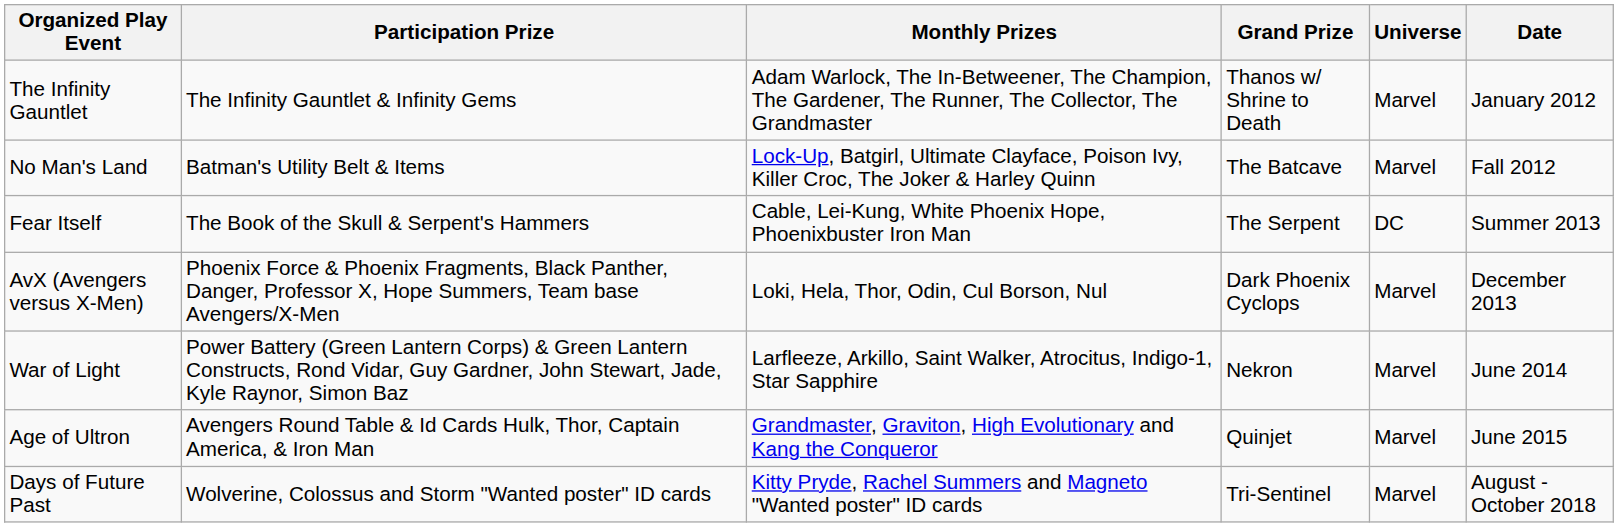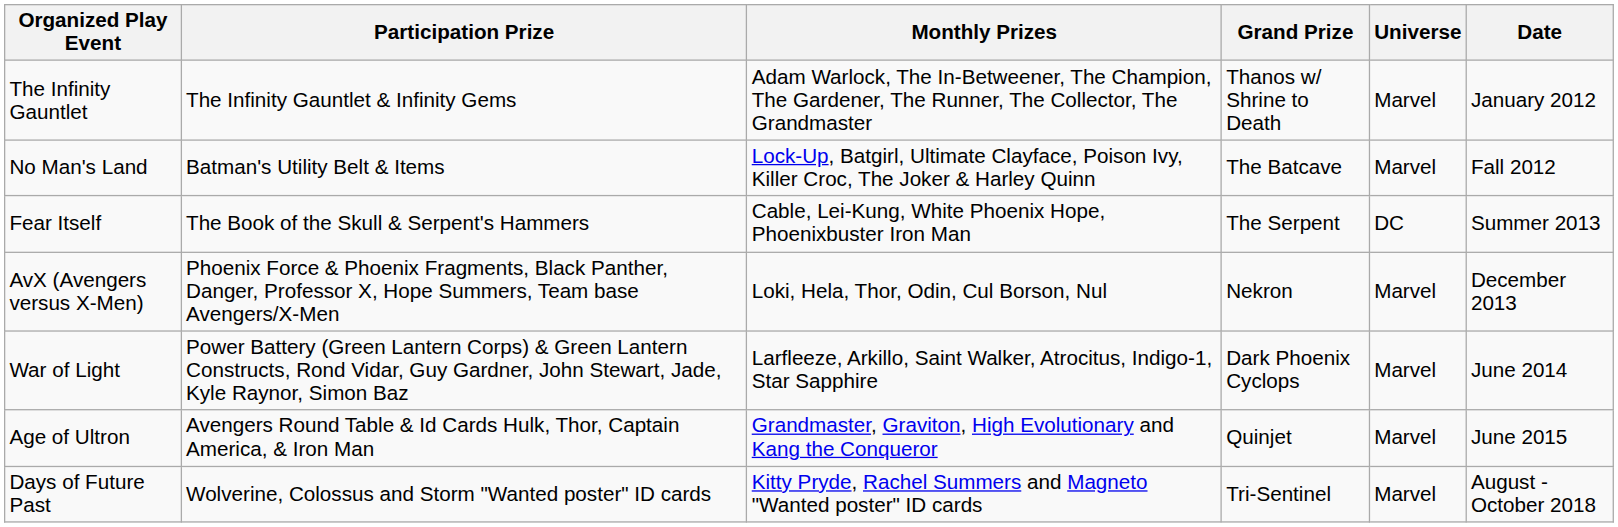AvX (Avengers versus X-Men) | Grand Prize: Dark Phoenix Cyclops -> Nekron
War of Light | Grand Prize: Nekron -> Dark Phoenix Cyclops
